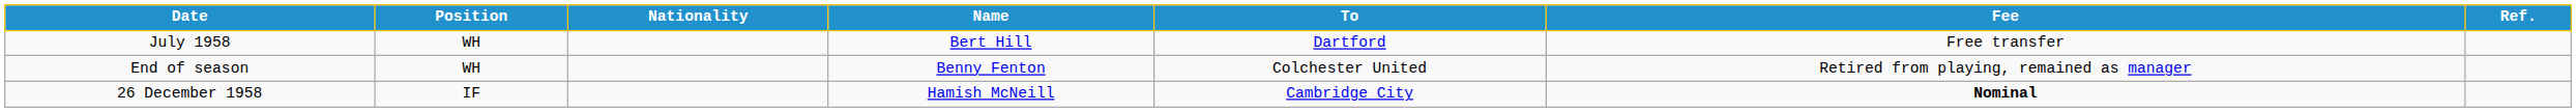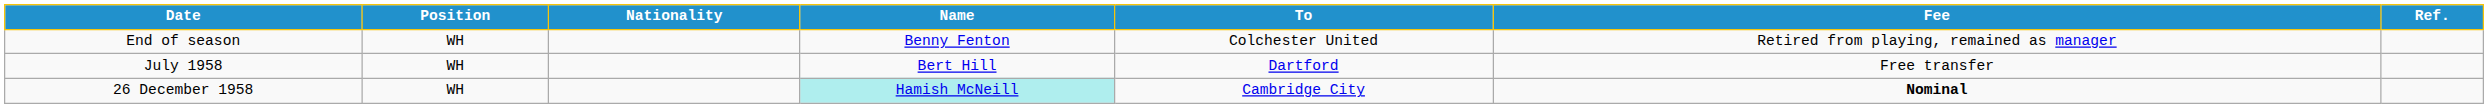rows swapped: End of season <-> July 1958
26 December 1958 | Position: IF -> WH
26 December 1958 | Name: no background -> paleturquoise background
